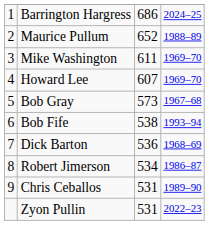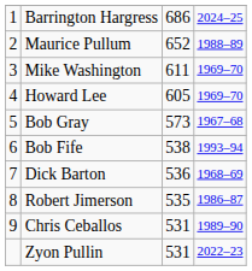Howard Lee | column 3: 607 -> 605
Robert Jimerson | column 3: 534 -> 535
